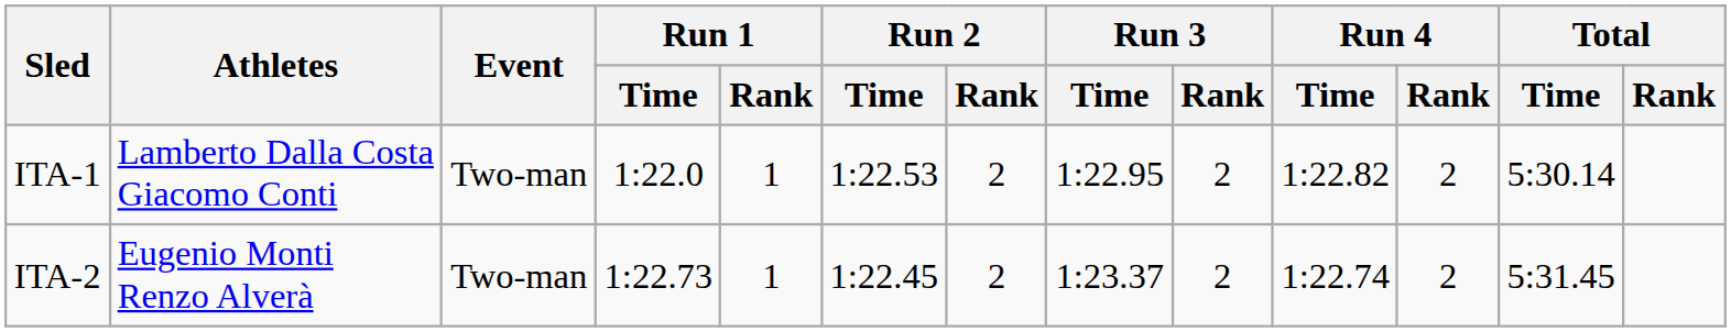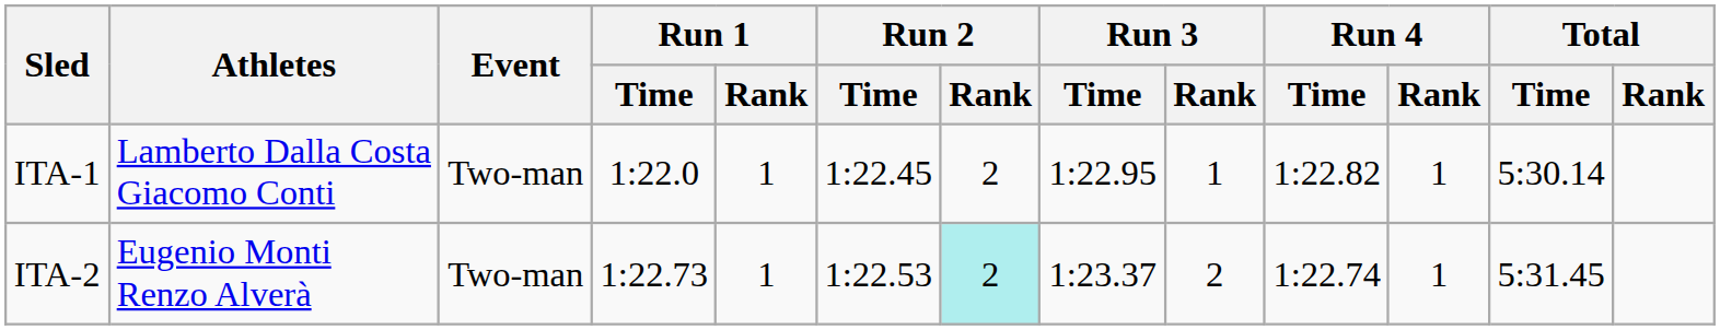ITA-1 | Run 2 / Time: 1:22.53 -> 1:22.45
ITA-1 | Run 3 / Rank: 2 -> 1
ITA-1 | Run 4 / Rank: 2 -> 1
ITA-2 | Run 2 / Time: 1:22.45 -> 1:22.53
ITA-2 | Run 2 / Rank: no background -> paleturquoise background
ITA-2 | Run 4 / Rank: 2 -> 1
